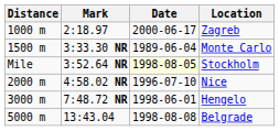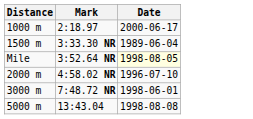- column: Location | Zagreb | Monte Carlo | Stockholm | Nice | Hengelo | Belgrade
